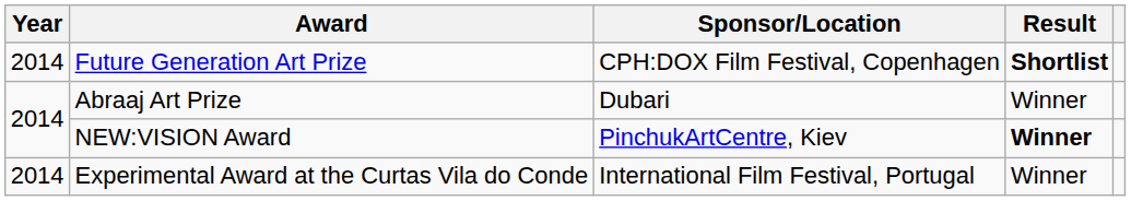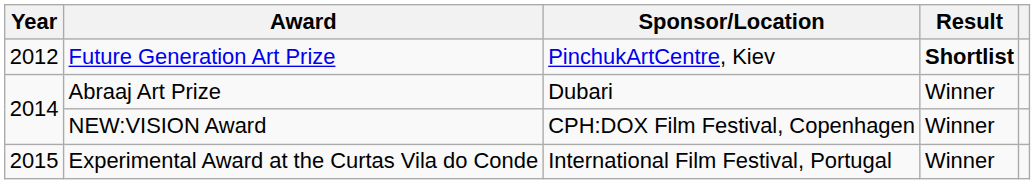Future Generation Art Prize | Year: 2014 -> 2012
Future Generation Art Prize | Sponsor/Location: CPH:DOX Film Festival, Copenhagen -> PinchukArtCentre, Kiev
NEW:VISION Award | Sponsor/Location: PinchukArtCentre, Kiev -> CPH:DOX Film Festival, Copenhagen
NEW:VISION Award | Result: bold -> normal
Experimental Award at the Curtas Vila do Conde | Year: 2014 -> 2015
